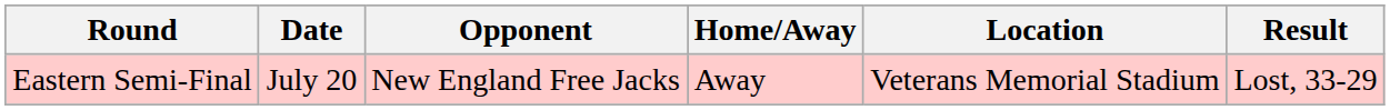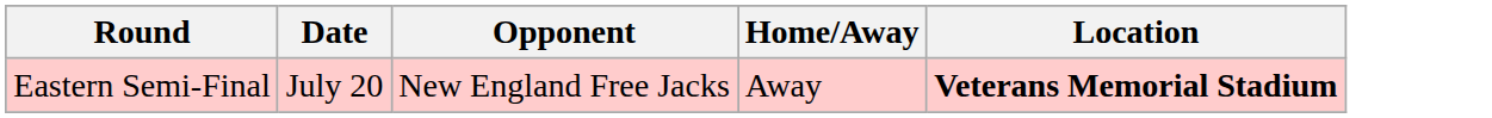- column: Result | Lost, 33-29
Eastern Semi-Final | Location: normal -> bold
